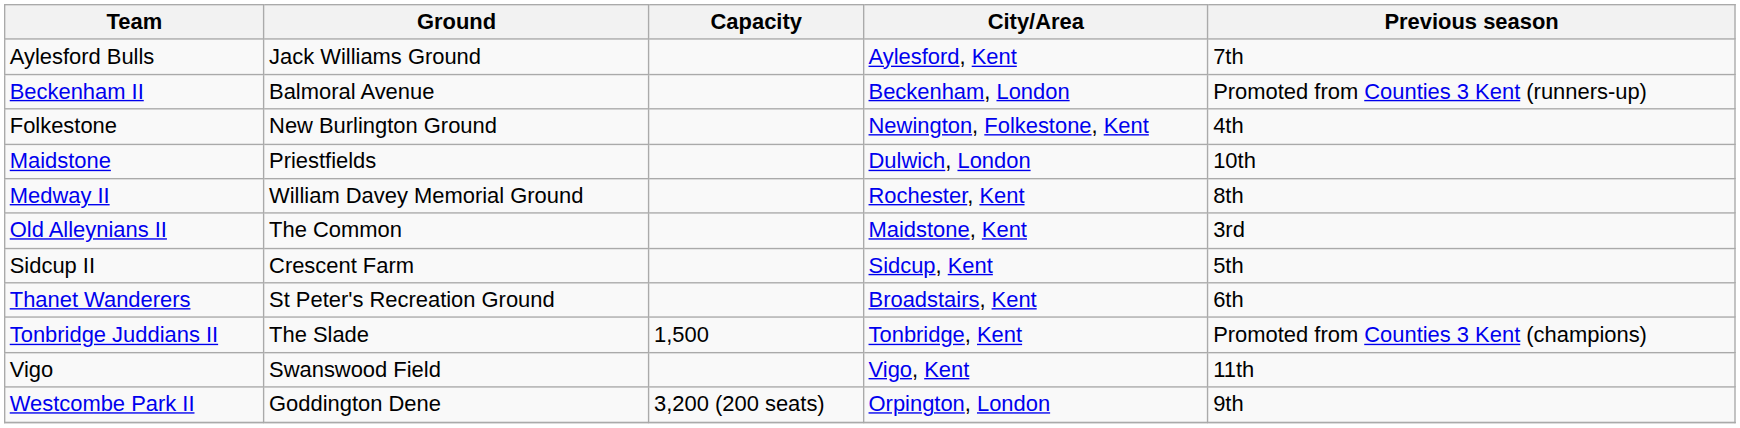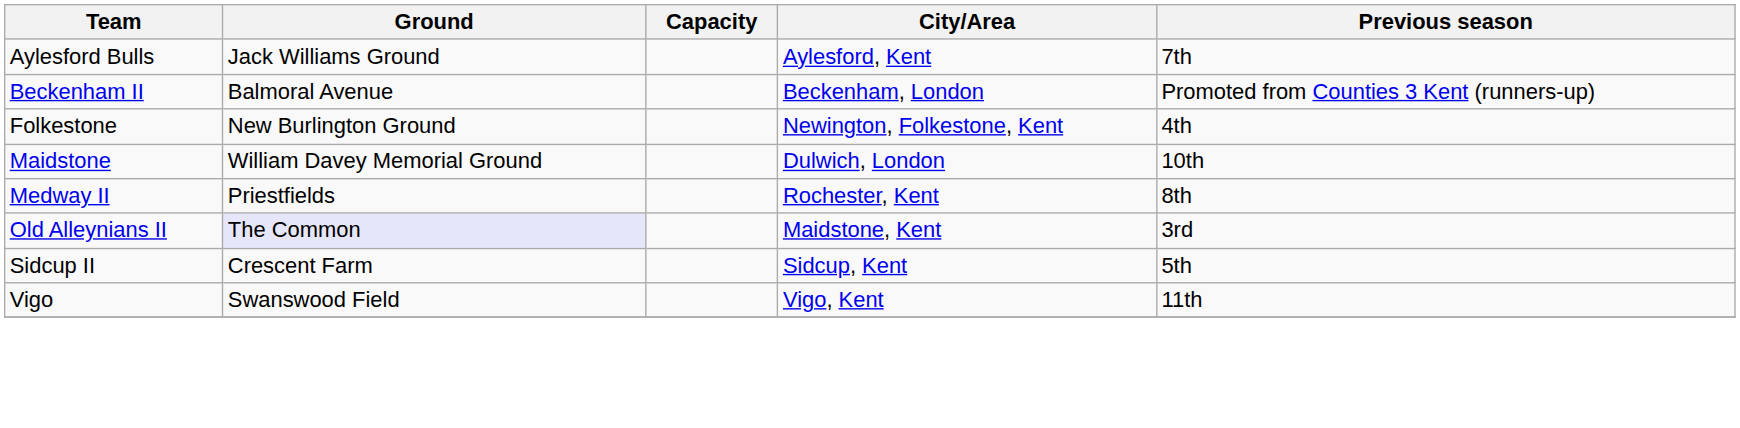Maidstone | Ground: Priestfields -> William Davey Memorial Ground
Medway II | Ground: William Davey Memorial Ground -> Priestfields
Old Alleynians II | Ground: no background -> lavender background
- row: Thanet Wanderers | St Peter's Recreation Ground | Broadstairs, Kent | 6th
- row: Tonbridge Juddians II | The Slade | 1,500 | Tonbridge, Kent | Promoted from Counties 3 Kent (champions)
- row: Westcombe Park II | Goddington Dene | 3,200 (200 seats) | Orpington, London | 9th
